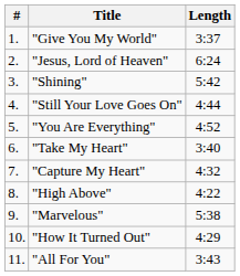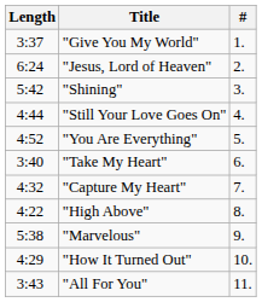columns swapped: # <-> Length
